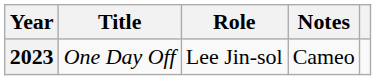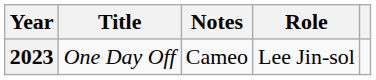columns swapped: Role <-> Notes
